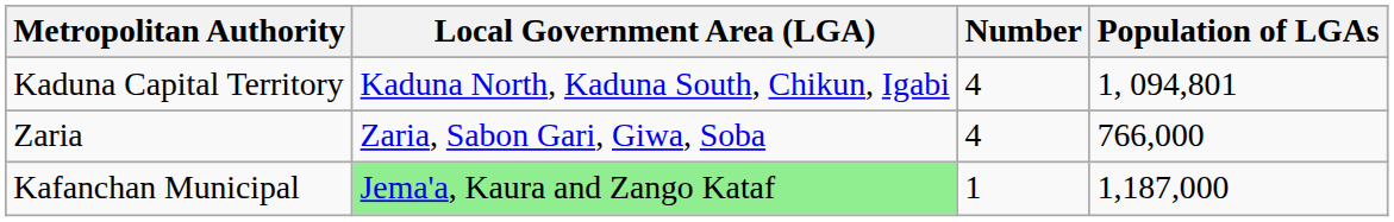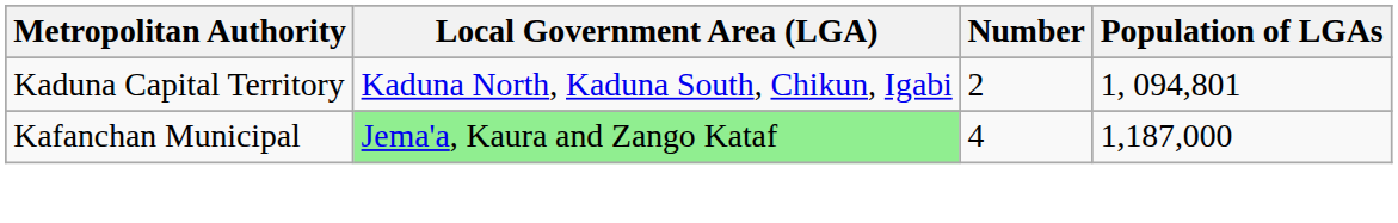Kaduna Capital Territory | Number: 4 -> 2
- row: Zaria | Zaria, Sabon Gari, Giwa, Soba | 4 | 766,000
Kafanchan Municipal | Number: 1 -> 4
